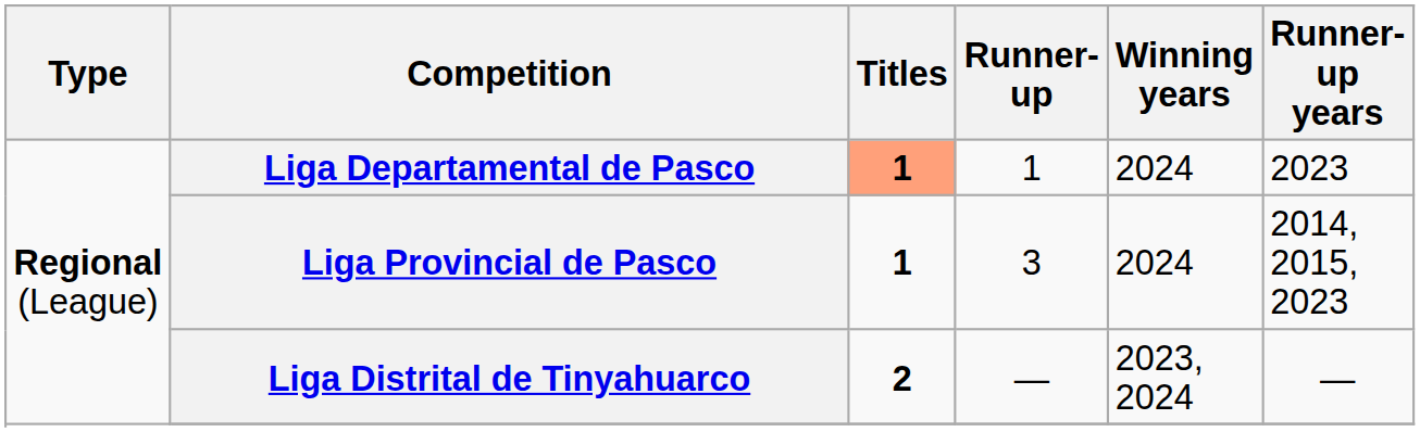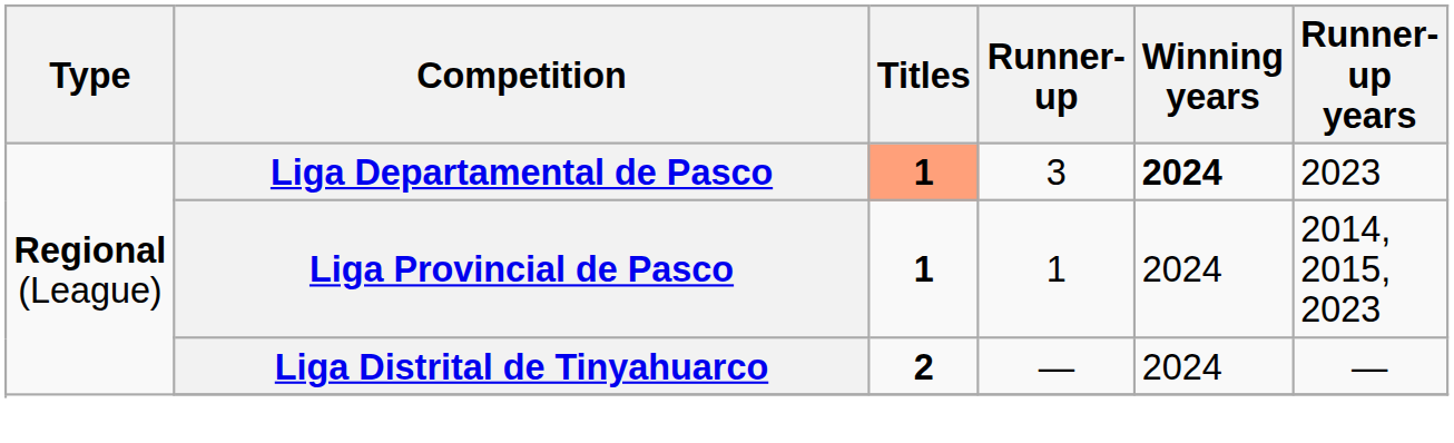Liga Departamental de Pasco | Runner-up: 1 -> 3
Liga Departamental de Pasco | Winning years: normal -> bold
Liga Provincial de Pasco | Runner-up: 3 -> 1
Liga Distrital de Tinyahuarco | Winning years: 2023, 2024 -> 2024
